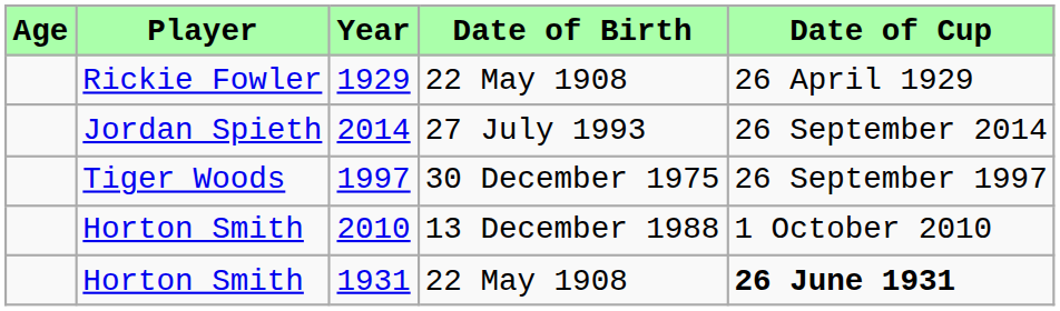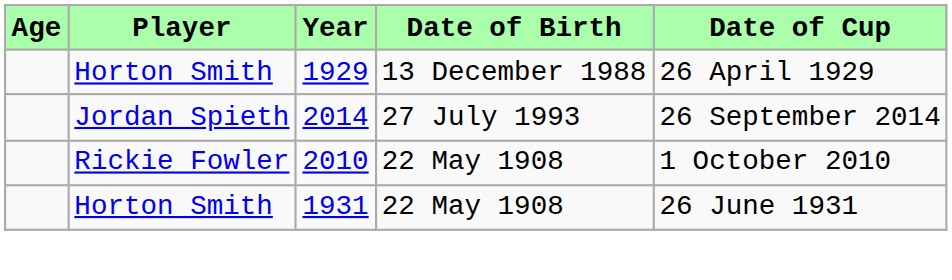1929 | Player: Rickie Fowler -> Horton Smith
1929 | Date of Birth: 22 May 1908 -> 13 December 1988
- row: Tiger Woods | 1997 | 30 December 1975 | 26 September 1997
2010 | Player: Horton Smith -> Rickie Fowler
2010 | Date of Birth: 13 December 1988 -> 22 May 1908
1931 | Date of Cup: bold -> normal
